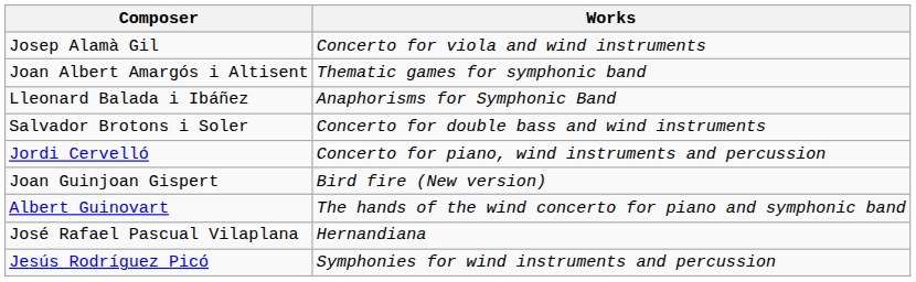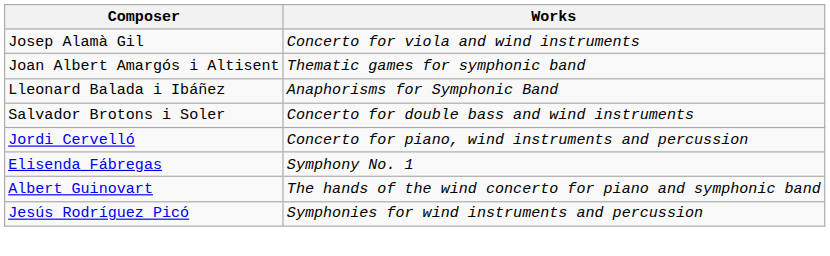+ row: Elisenda Fábregas | Symphony No. 1
- row: Joan Guinjoan Gispert | Bird fire (New version)
- row: José Rafael Pascual Vilaplana | Hernandiana
